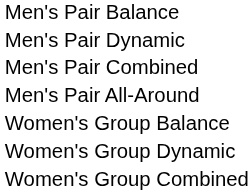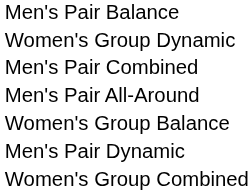rows swapped: Men's Pair Dynamic <-> Women's Group Dynamic
